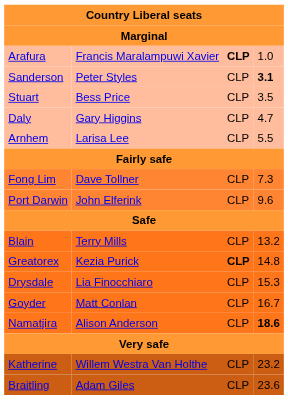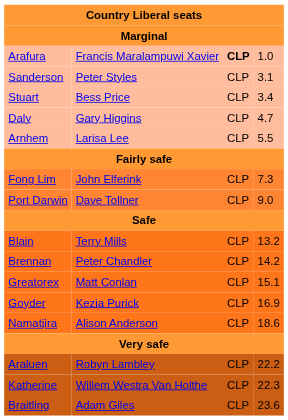Sanderson | column 4: bold -> normal
Stuart | column 4: 3.5 -> 3.4
Fong Lim | column 2: Dave Tollner -> John Elferink
Port Darwin | column 2: John Elferink -> Dave Tollner
Port Darwin | column 4: 9.6 -> 9.0
+ row: Brennan | Peter Chandler | CLP | 14.2
Greatorex | column 2: Kezia Purick -> Matt Conlan
Greatorex | column 3: bold -> normal
Greatorex | column 4: 14.8 -> 15.1
- row: Drysdale | Lia Finocchiaro | CLP | 15.3
Goyder | column 2: Matt Conlan -> Kezia Purick
Goyder | column 4: 16.7 -> 16.9
Namatjira | column 4: bold -> normal
+ row: Araluen | Robyn Lambley | CLP | 22.2
Katherine | column 4: 23.2 -> 22.3
